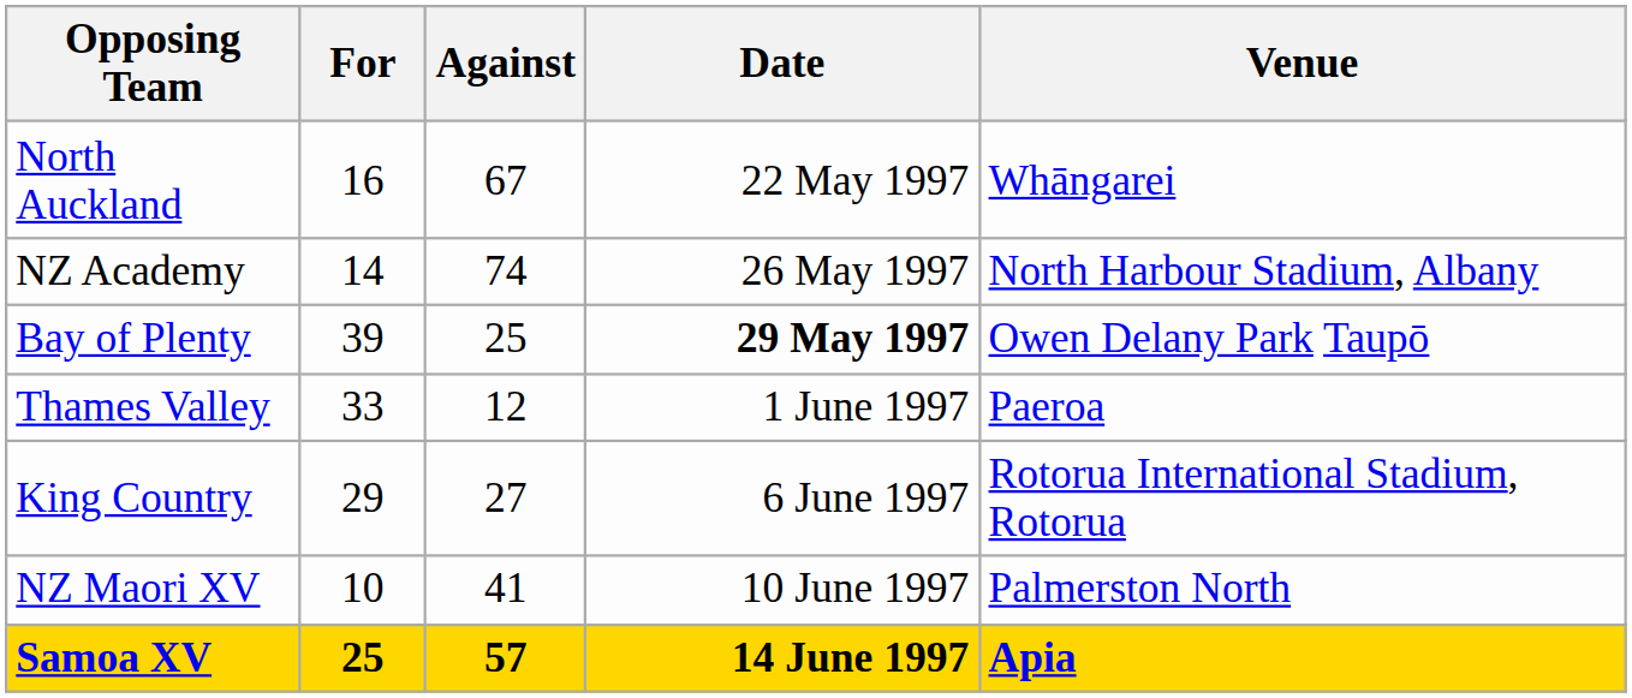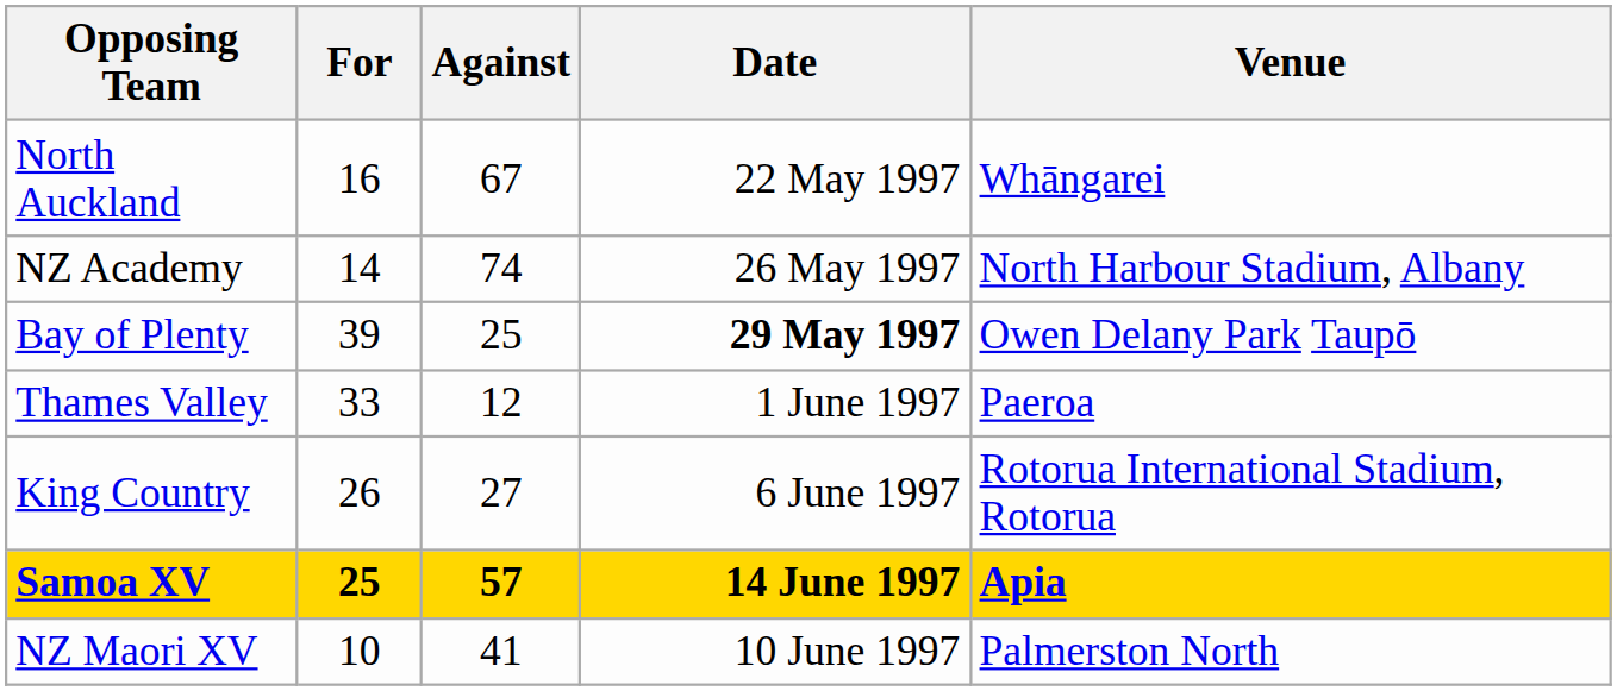King Country | For: 29 -> 26
rows swapped: NZ Maori XV <-> Samoa XV
